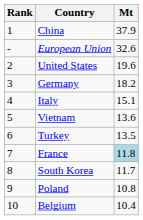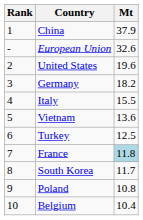Italy | Mt: 15.1 -> 15.5
Turkey | Mt: 13.5 -> 12.5
